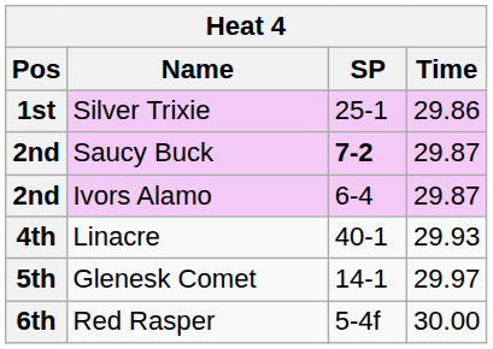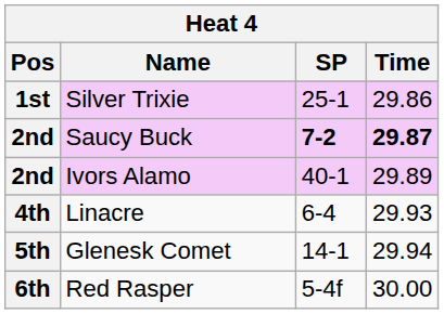Saucy Buck | Time: normal -> bold
Ivors Alamo | SP: 6-4 -> 40-1
Ivors Alamo | Time: 29.87 -> 29.89
Linacre | SP: 40-1 -> 6-4
Glenesk Comet | Time: 29.97 -> 29.94
